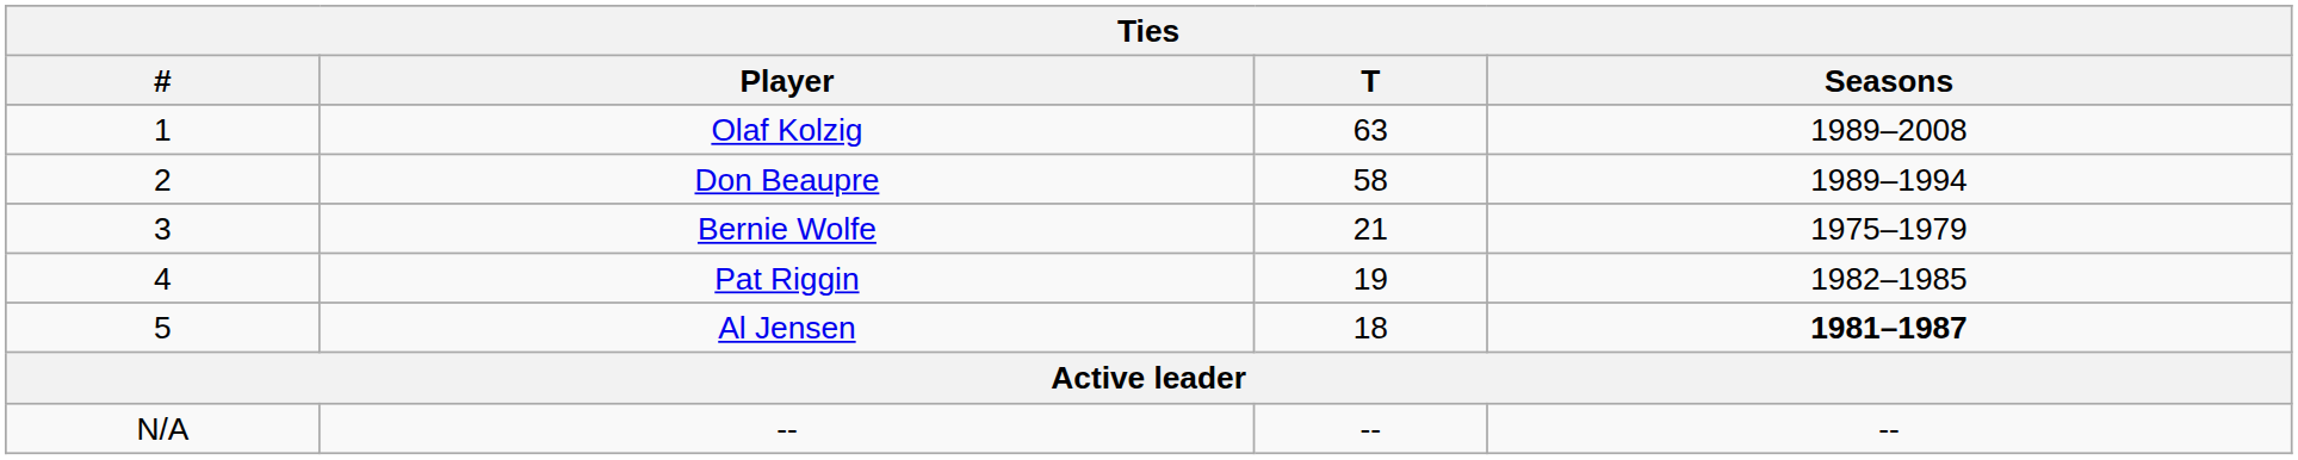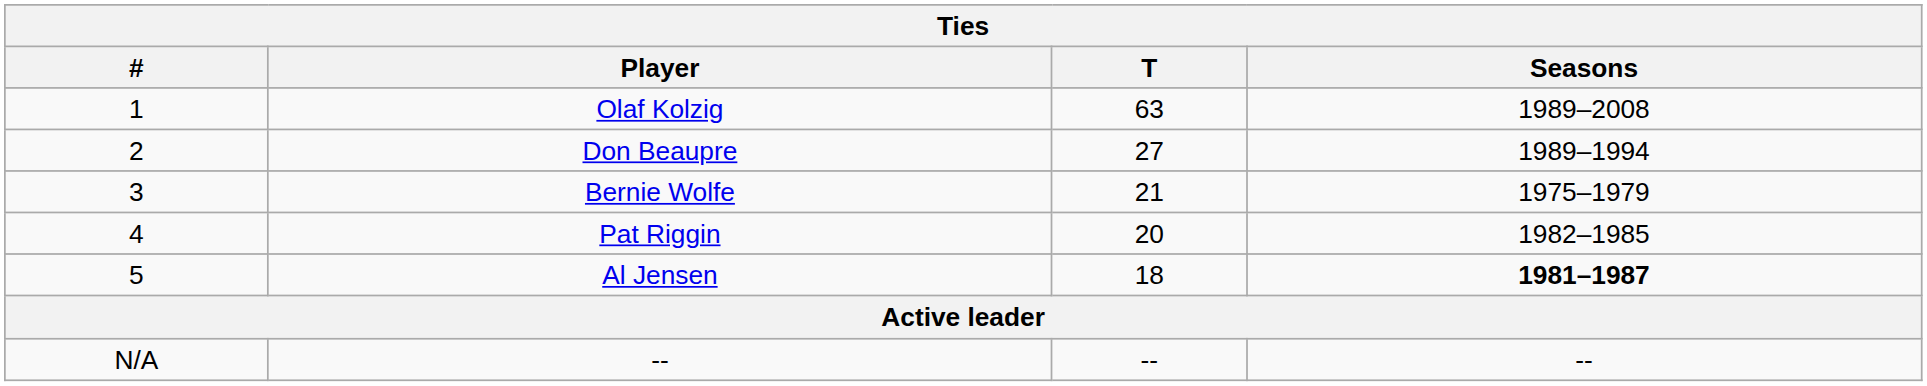Don Beaupre | T: 58 -> 27
Pat Riggin | T: 19 -> 20
